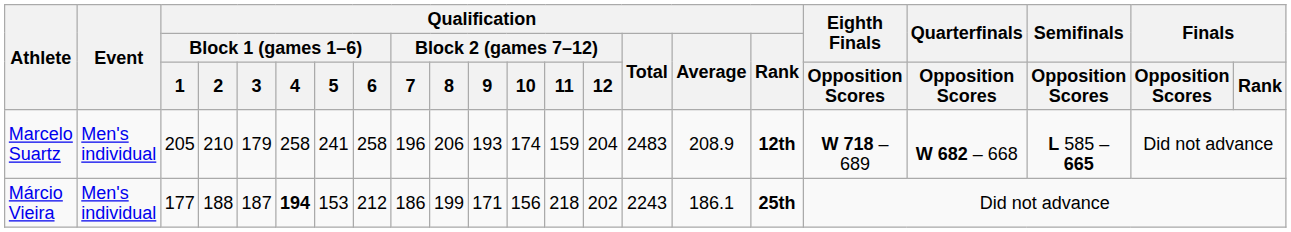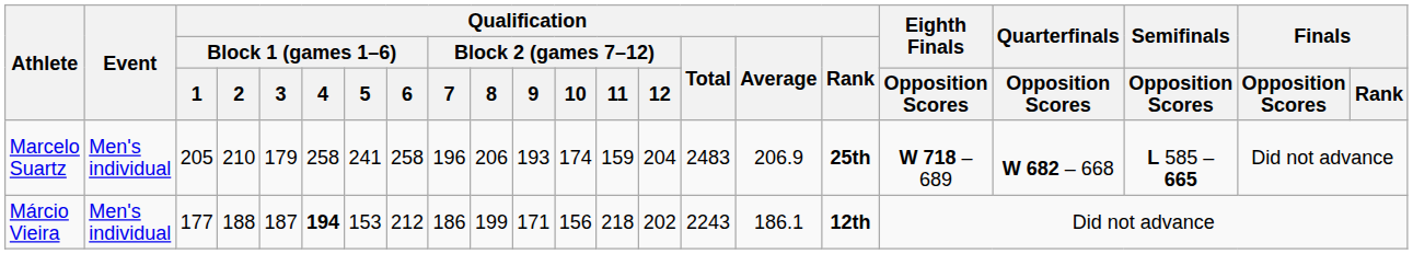Marcelo Suartz | Qualification / Average: 208.9 -> 206.9
Marcelo Suartz | Qualification / Rank: 12th -> 25th
Márcio Vieira | Qualification / Rank: 25th -> 12th
